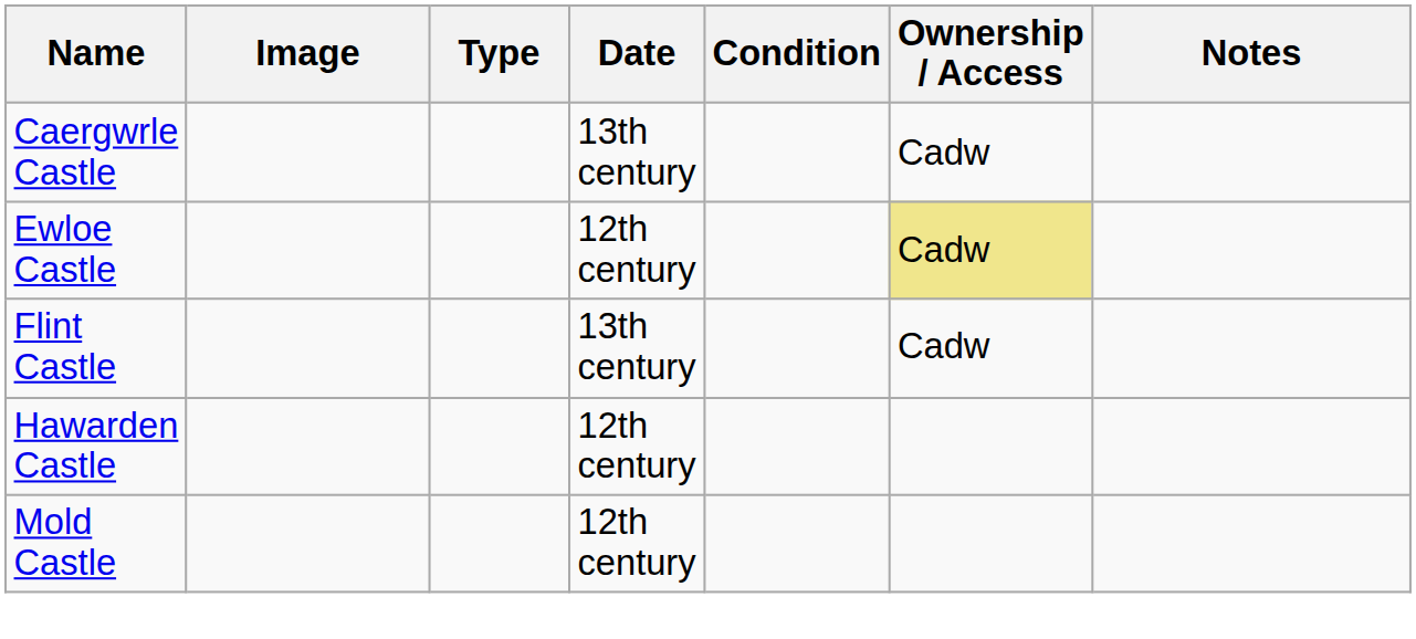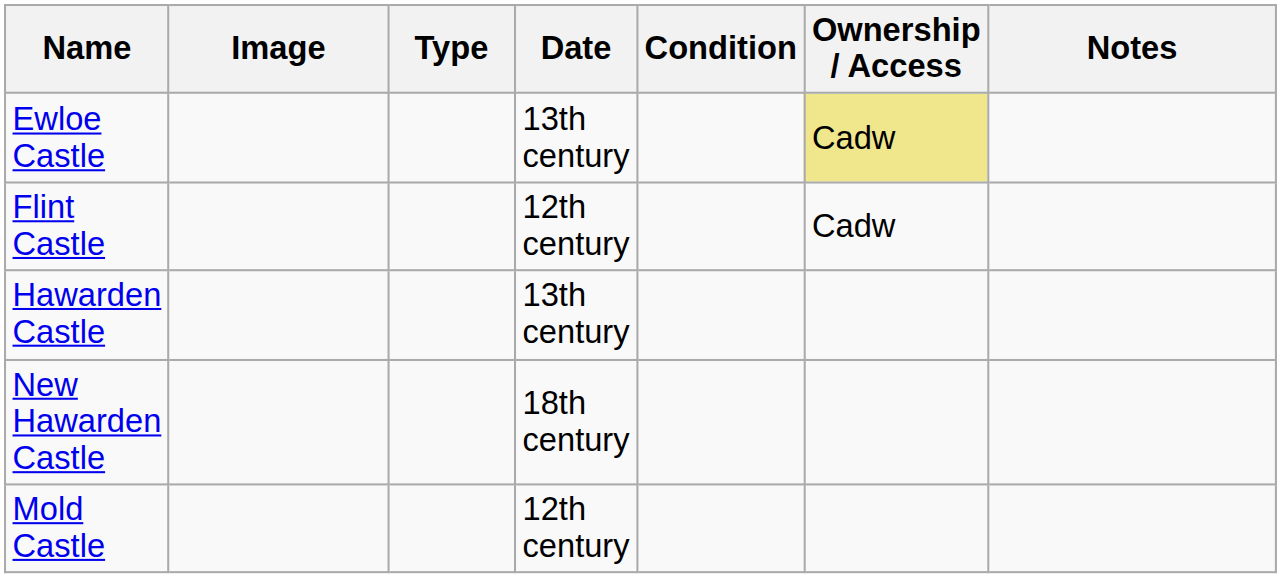- row: Caergwrle Castle | 13th century | Cadw
Ewloe Castle | Date: 12th century -> 13th century
Flint Castle | Date: 13th century -> 12th century
Hawarden Castle | Date: 12th century -> 13th century
+ row: New Hawarden Castle | 18th century
